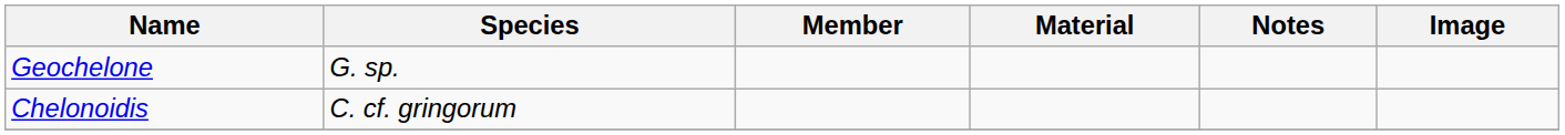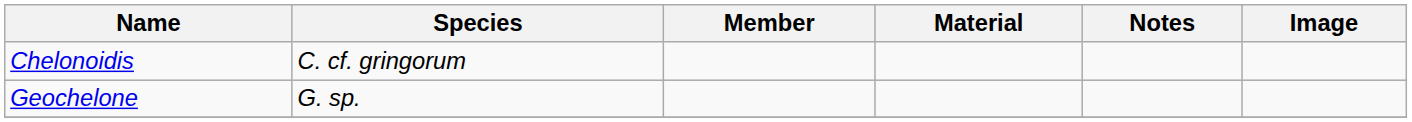rows swapped: Chelonoidis <-> Geochelone
